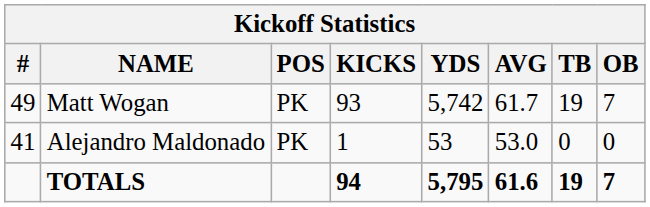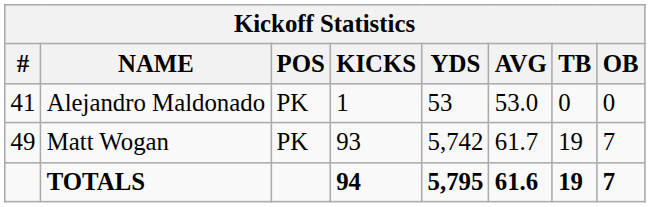rows swapped: Matt Wogan <-> Alejandro Maldonado
